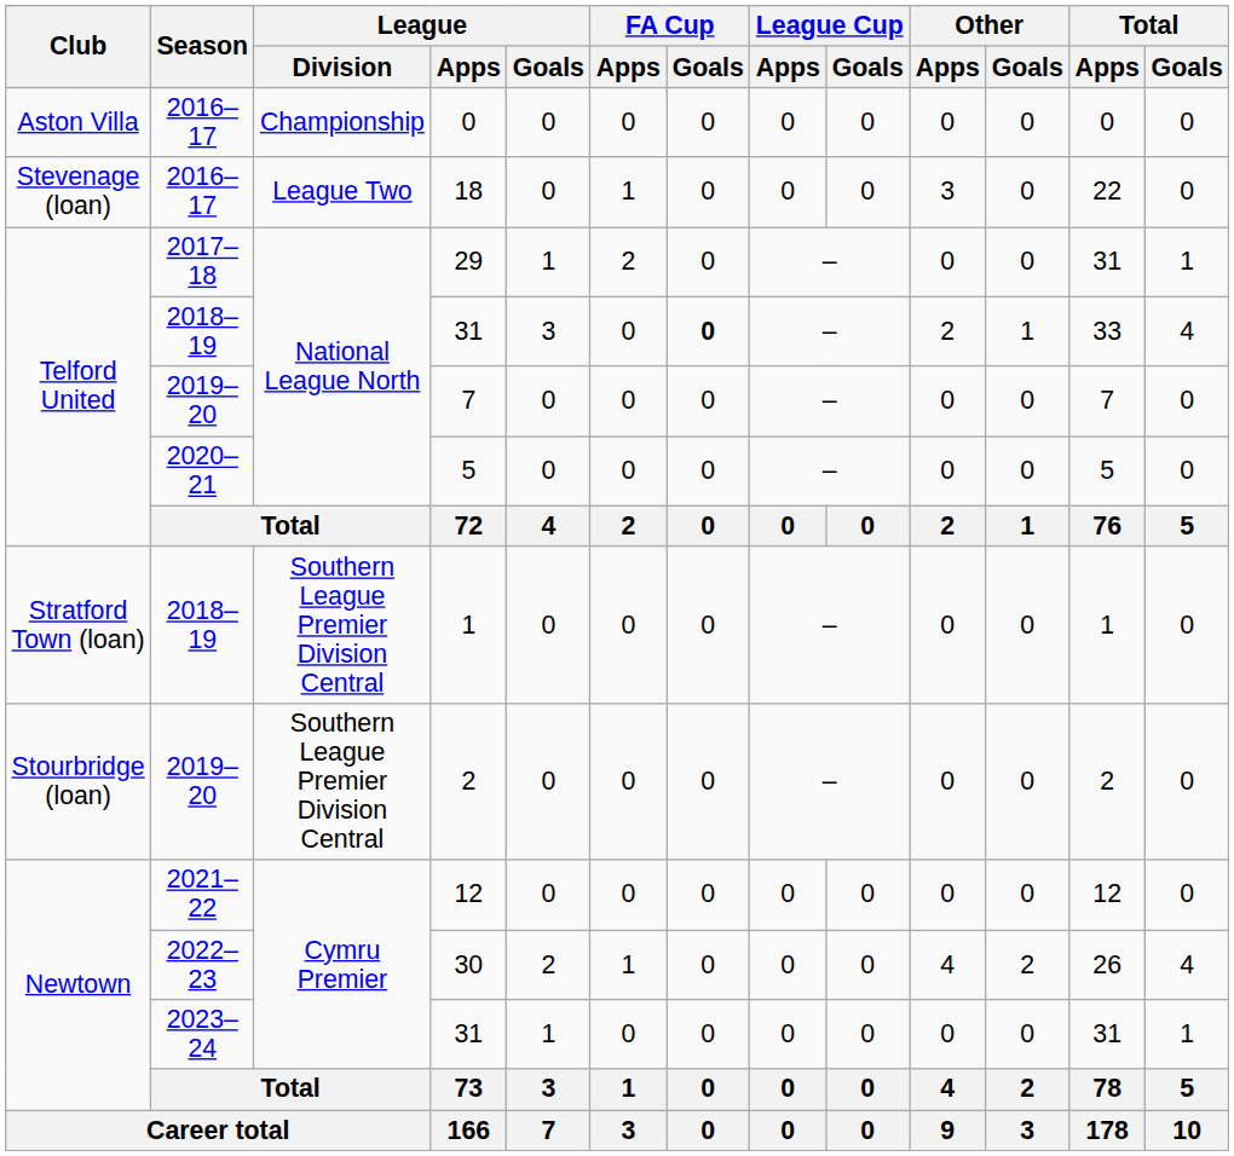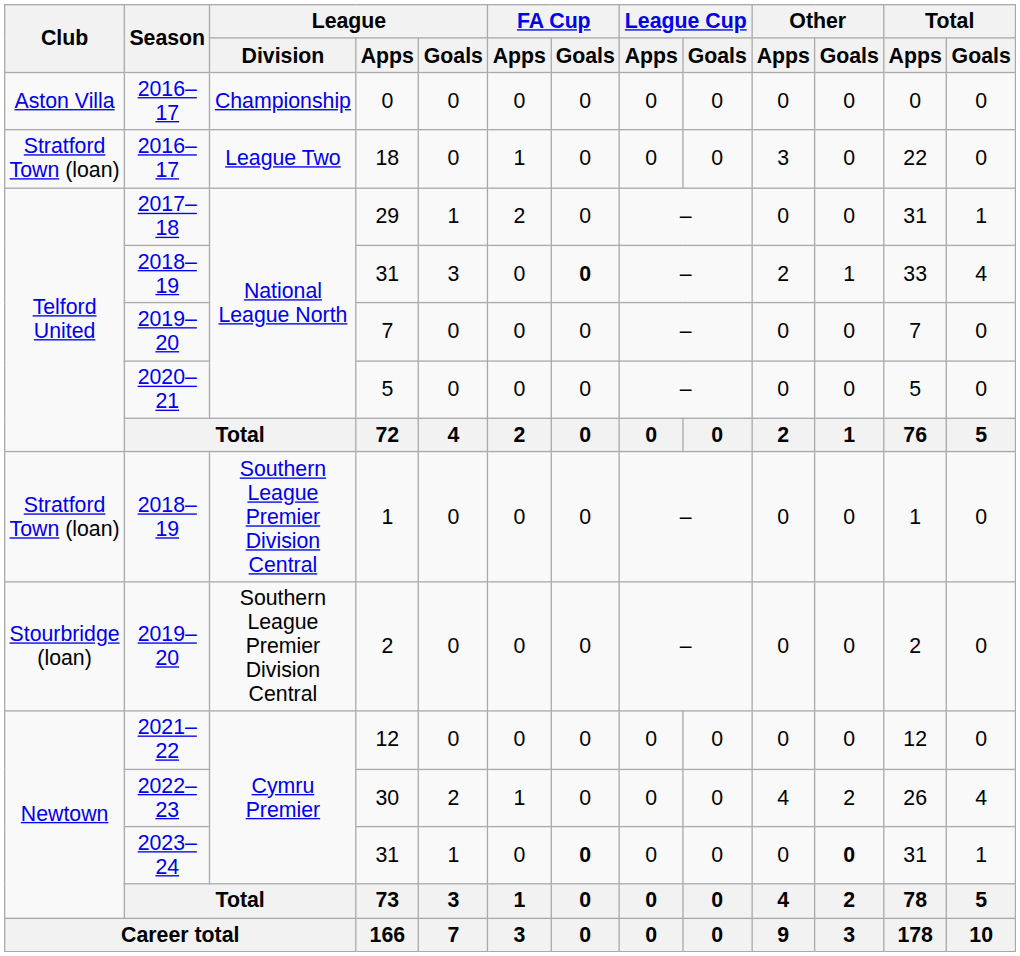18 | Club: Stevenage (loan) -> Stratford Town (loan)
2023–24 / 31 | FA Cup / Goals: normal -> bold
2023–24 / 31 | Other / Goals: normal -> bold
